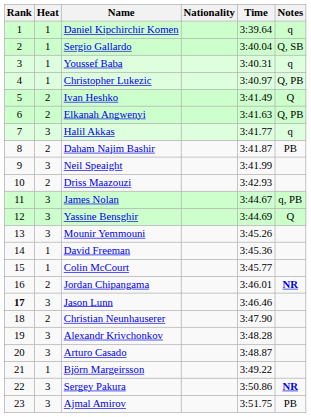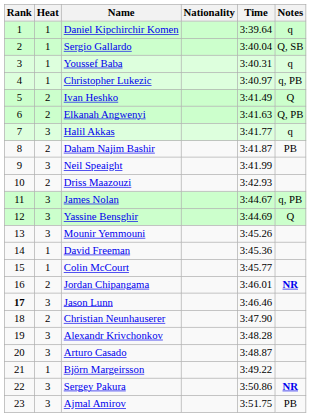Christopher Lukezic | Notes: Q, PB -> q, PB
